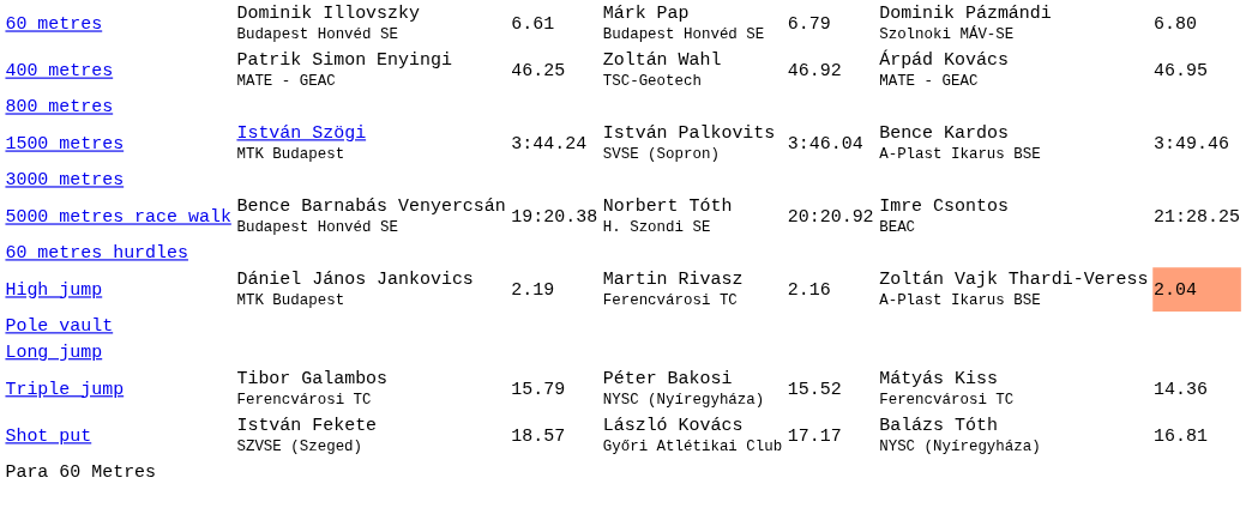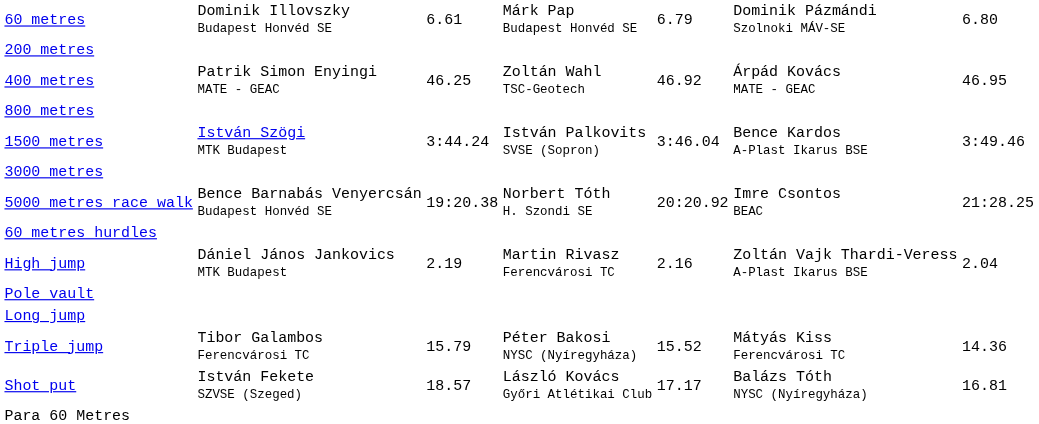+ row: 200 metres
High jump | column 7: lightsalmon background -> no background
